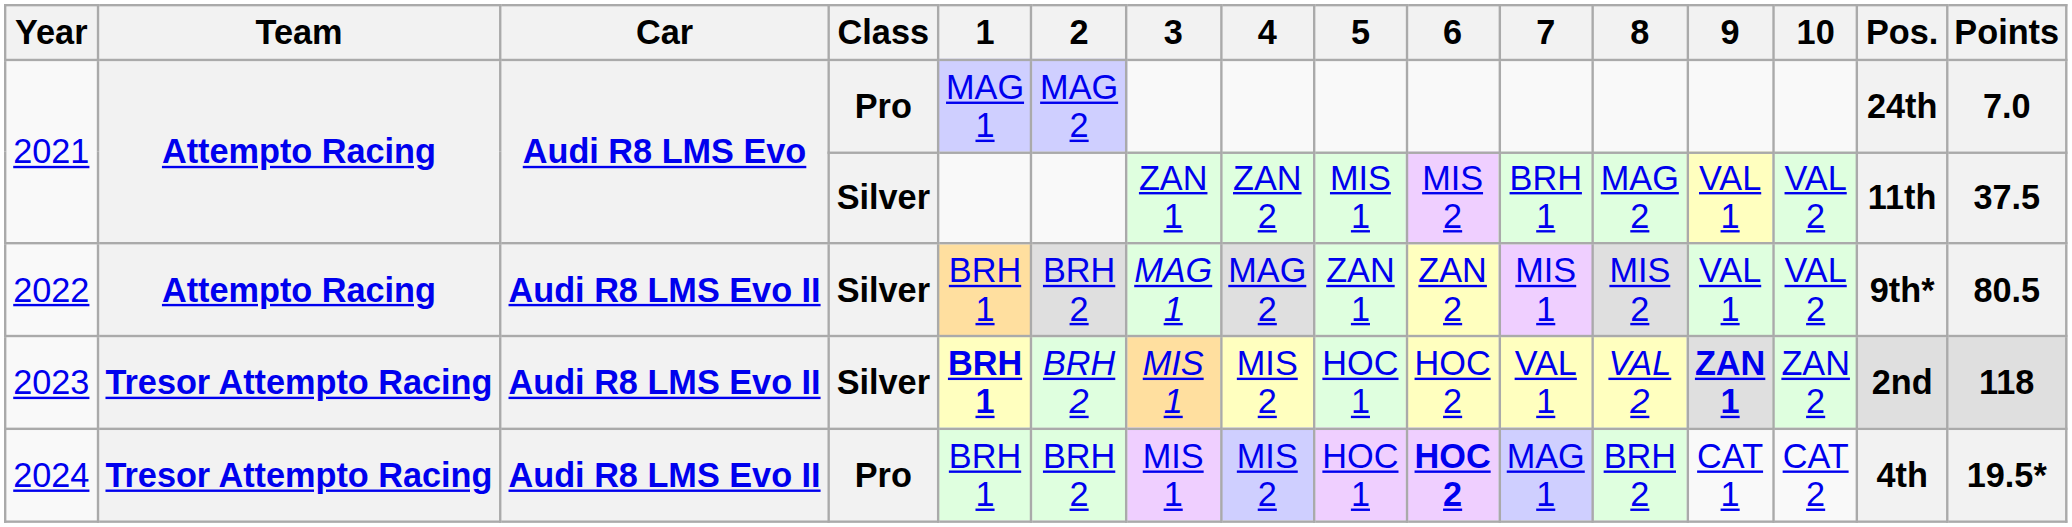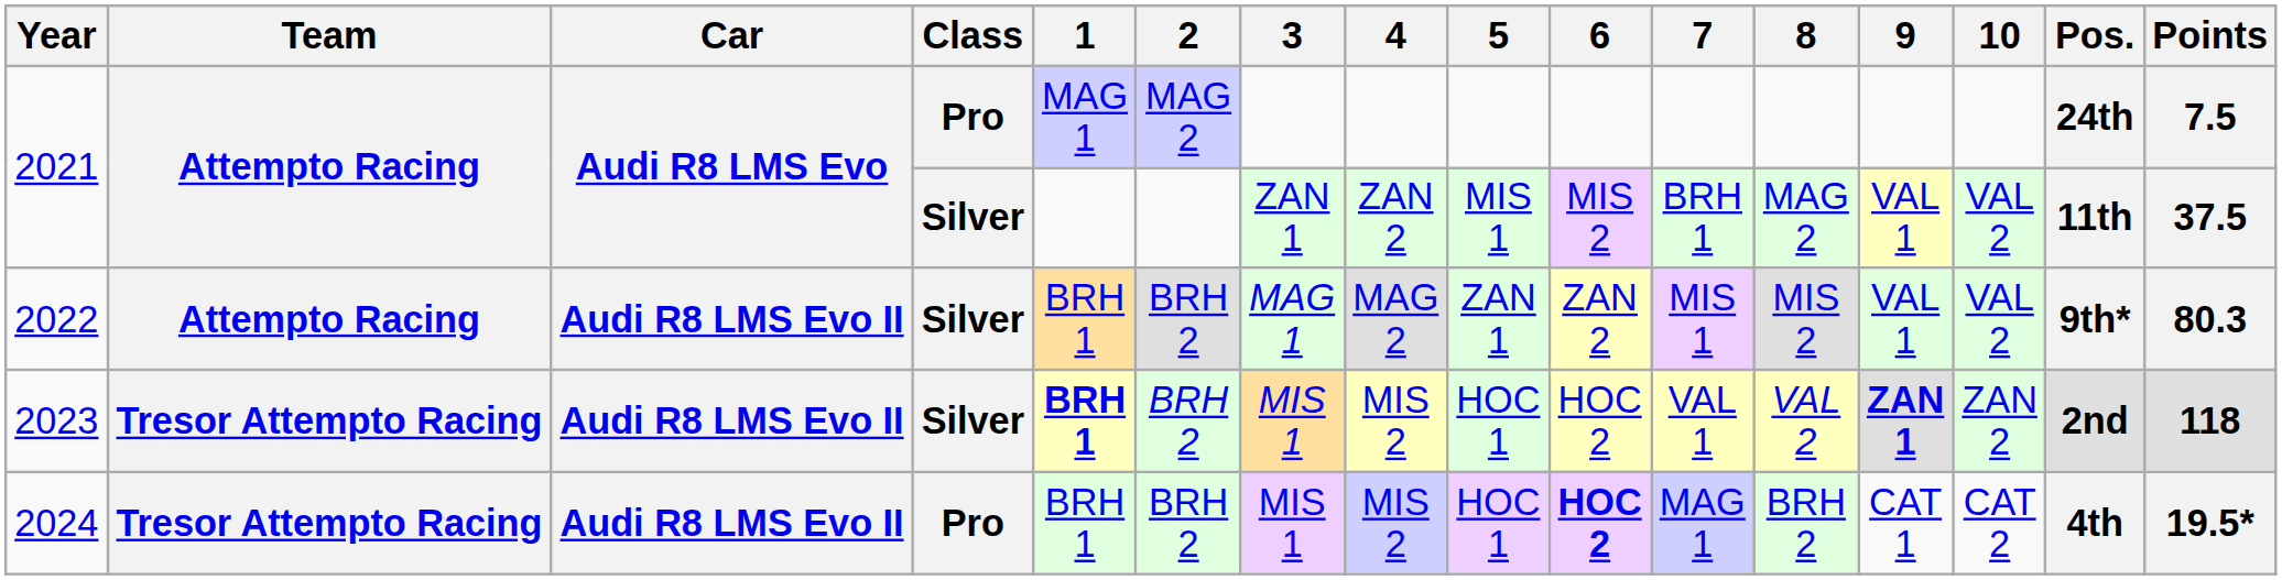2021 / Pro | Points: 7.0 -> 7.5
2022 | Points: 80.5 -> 80.3
